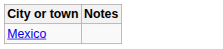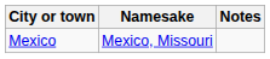+ column: Namesake | Mexico, Missouri
